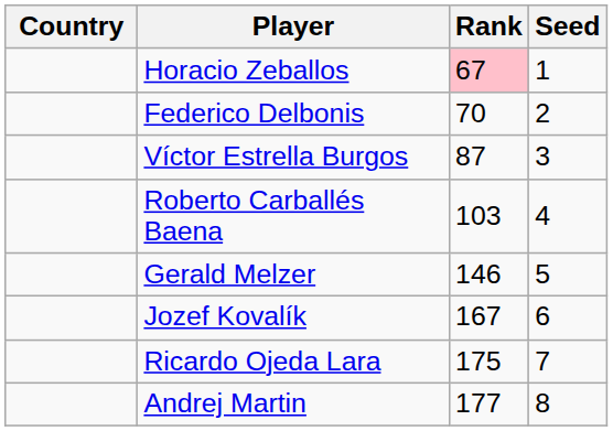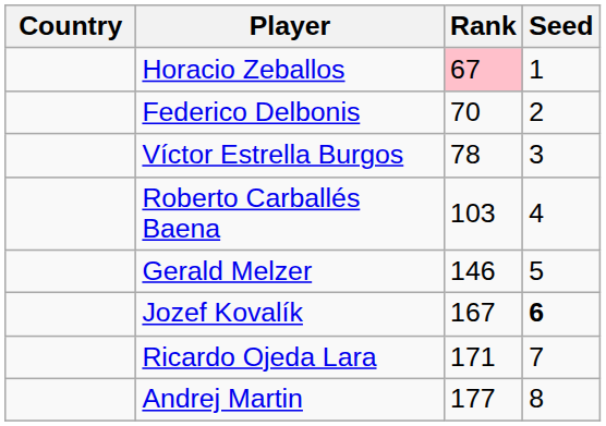Víctor Estrella Burgos | Rank: 87 -> 78
Jozef Kovalík | Seed: normal -> bold
Ricardo Ojeda Lara | Rank: 175 -> 171
